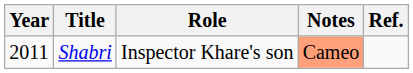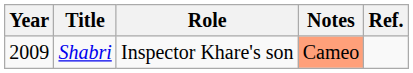Shabri | Year: 2011 -> 2009
